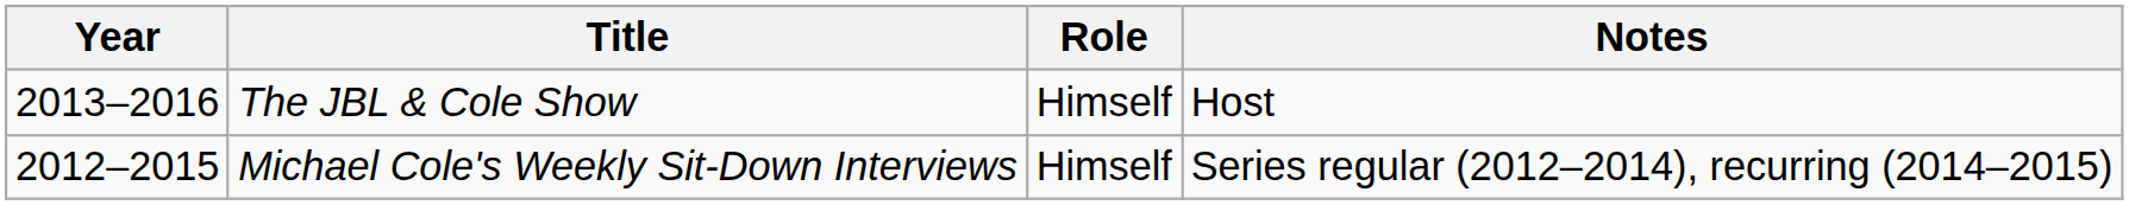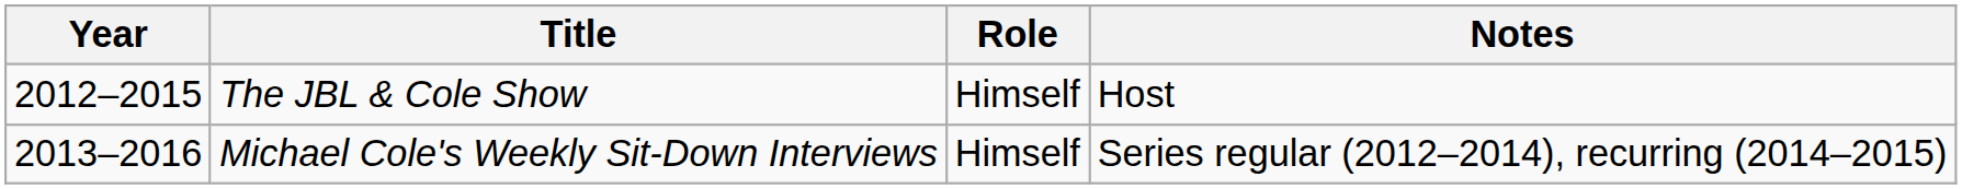The JBL & Cole Show | Year: 2013–2016 -> 2012–2015
Michael Cole's Weekly Sit-Down Interviews | Year: 2012–2015 -> 2013–2016
